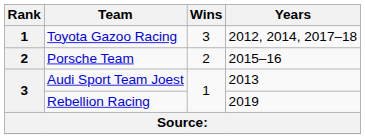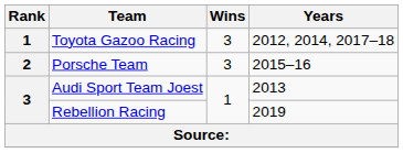Porsche Team | Wins: 2 -> 3
